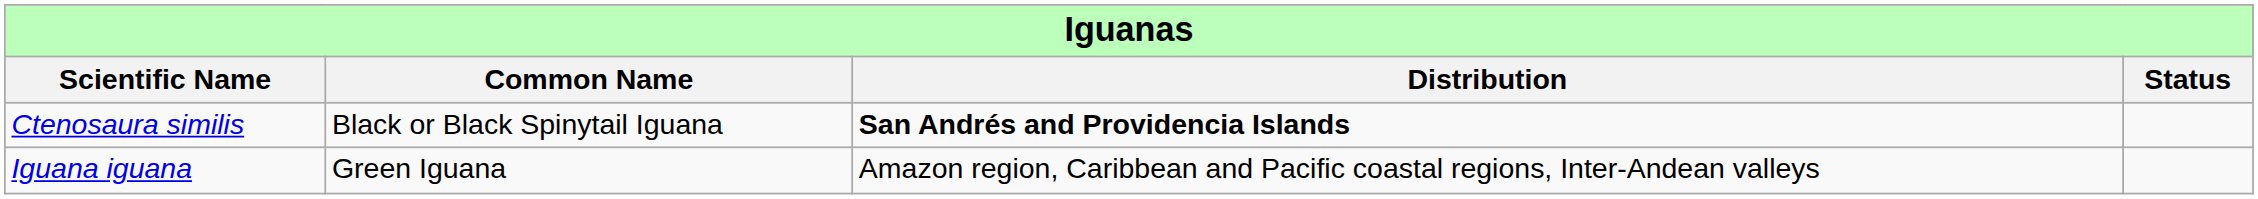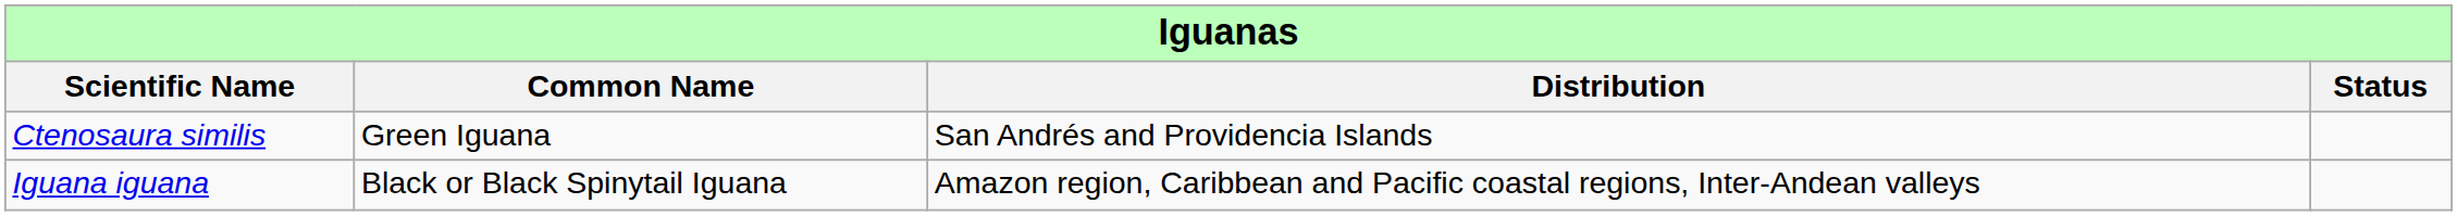Ctenosaura similis | column 2: Black or Black Spinytail Iguana -> Green Iguana
Ctenosaura similis | column 3: bold -> normal
Iguana iguana | column 2: Green Iguana -> Black or Black Spinytail Iguana
